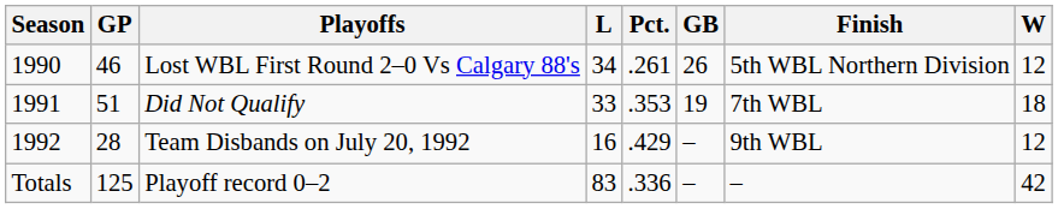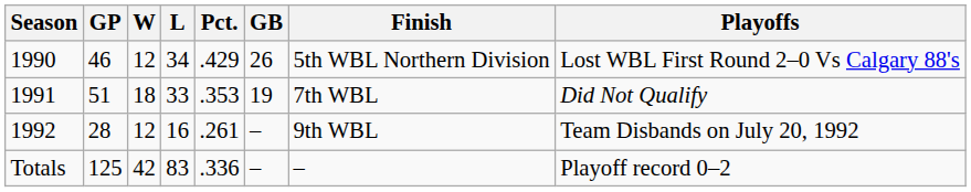columns swapped: W <-> Playoffs
1990 | Pct.: .261 -> .429
1992 | Pct.: .429 -> .261
